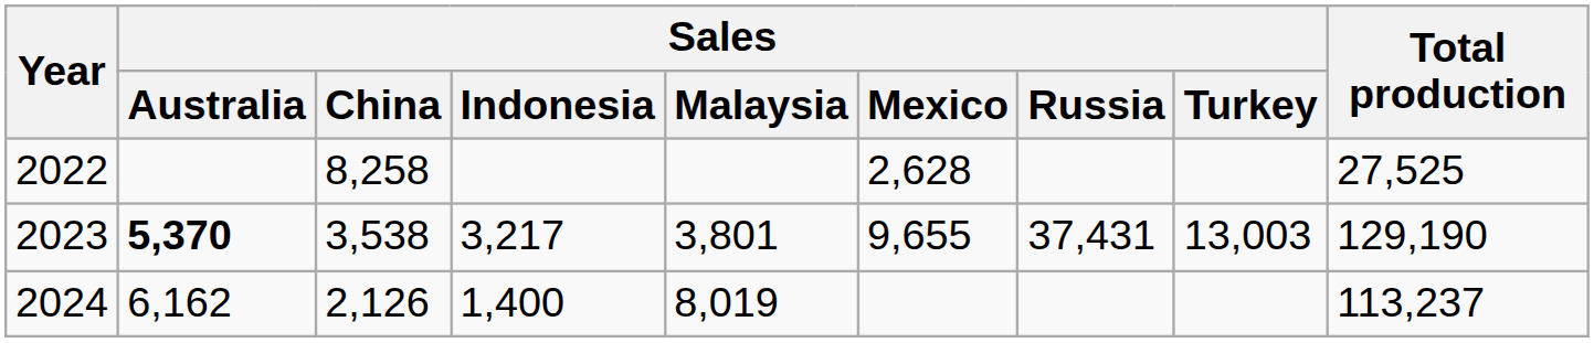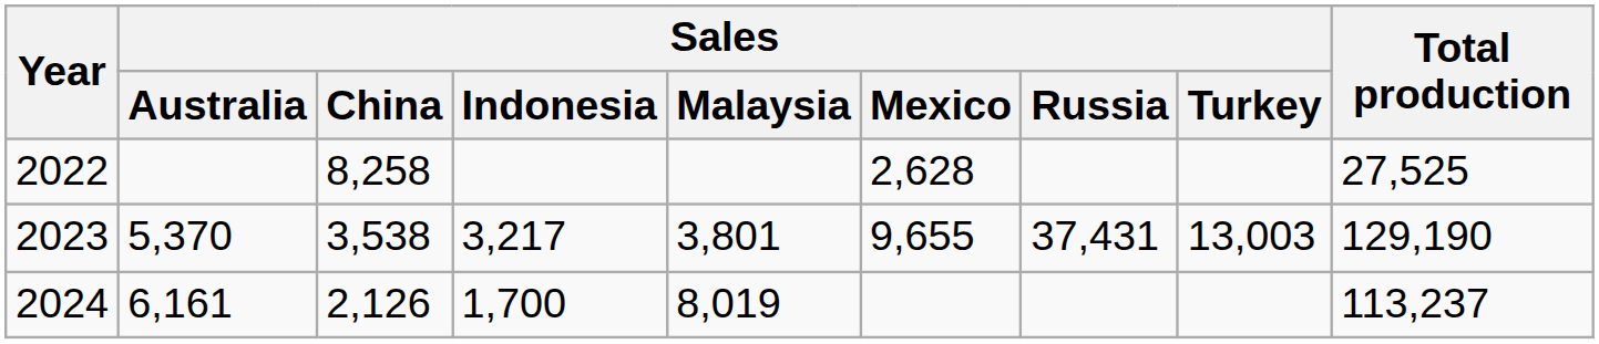2023 | Sales / Australia: bold -> normal
2024 | Sales / Australia: 6,162 -> 6,161
2024 | Sales / Indonesia: 1,400 -> 1,700
